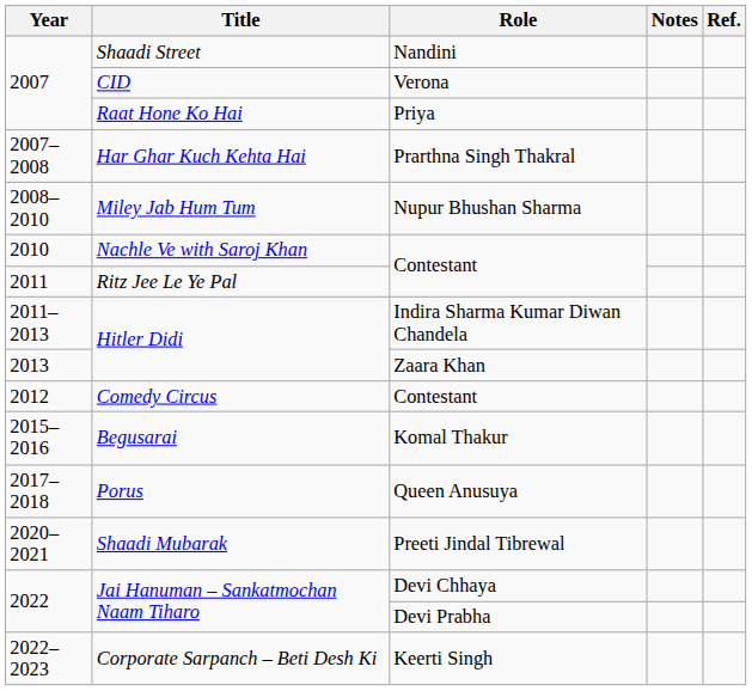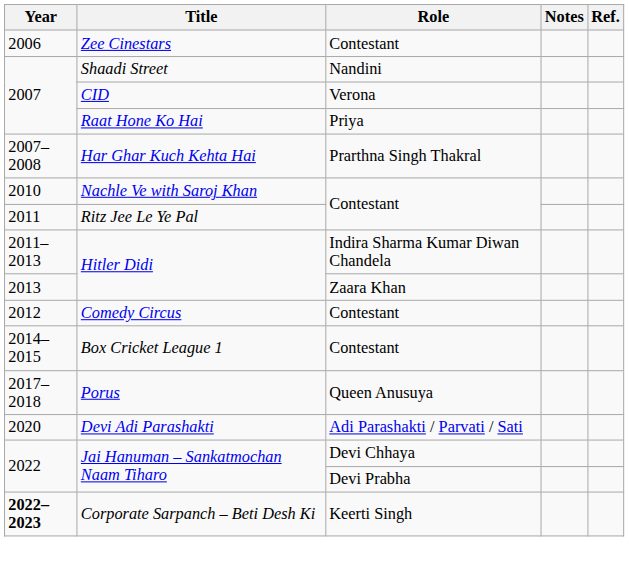+ row: 2006 | Zee Cinestars | Contestant
- row: 2008–2010 | Miley Jab Hum Tum | Nupur Bhushan Sharma
+ row: 2014–2015 | Box Cricket League 1 | Contestant
- row: 2015–2016 | Begusarai | Komal Thakur
+ row: 2020 | Devi Adi Parashakti | Adi Parashakti / Parvati / Sati
- row: 2020–2021 | Shaadi Mubarak | Preeti Jindal Tibrewal
Corporate Sarpanch – Beti Desh Ki | Year: normal -> bold
